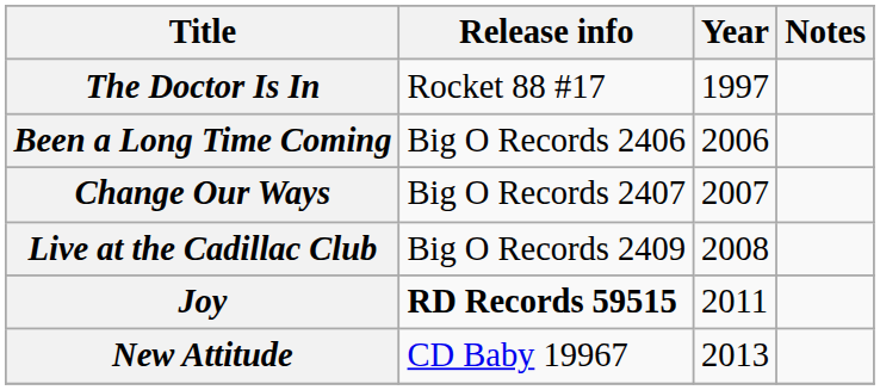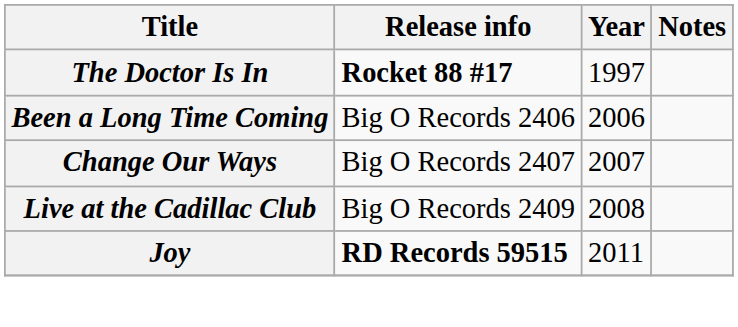The Doctor Is In | Release info: normal -> bold
- row: New Attitude | CD Baby 19967 | 2013
